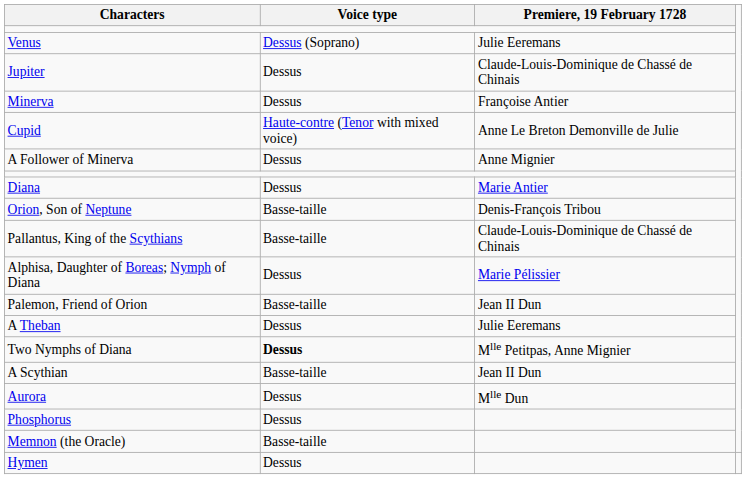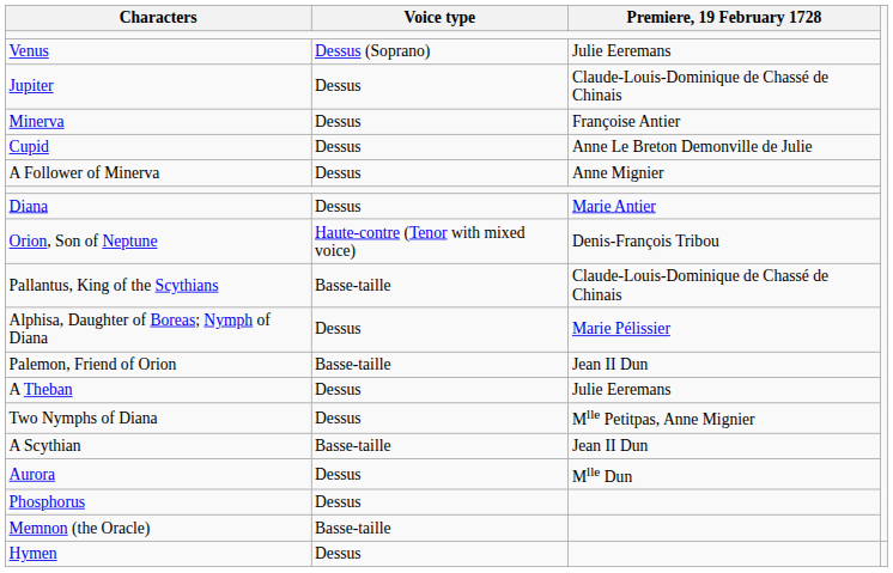Cupid | Voice type: Haute-contre (Tenor with mixed voice) -> Dessus
Orion, Son of Neptune | Voice type: Basse-taille -> Haute-contre (Tenor with mixed voice)
Two Nymphs of Diana | Voice type: bold -> normal
